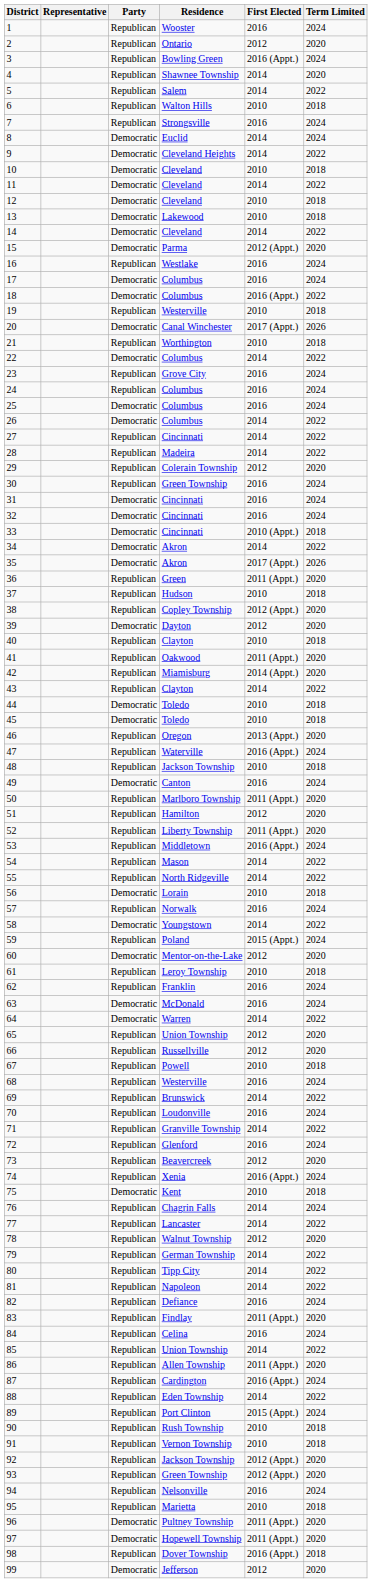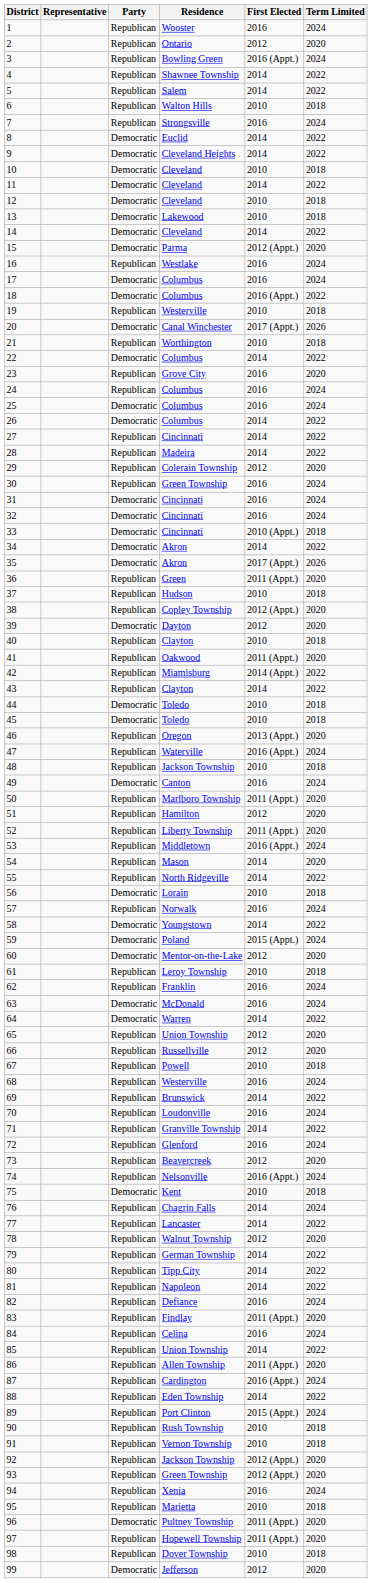4 | Term Limited: 2020 -> 2022
8 | Term Limited: 2024 -> 2022
23 | Term Limited: 2024 -> 2020
42 | Term Limited: 2020 -> 2022
54 | Term Limited: 2022 -> 2020
59 | Party: Republican -> Democratic
74 | Residence: Xenia -> Nelsonville
94 | Residence: Nelsonville -> Xenia
97 | Party: Democratic -> Republican
98 | First Elected: 2016 (Appt.) -> 2010
